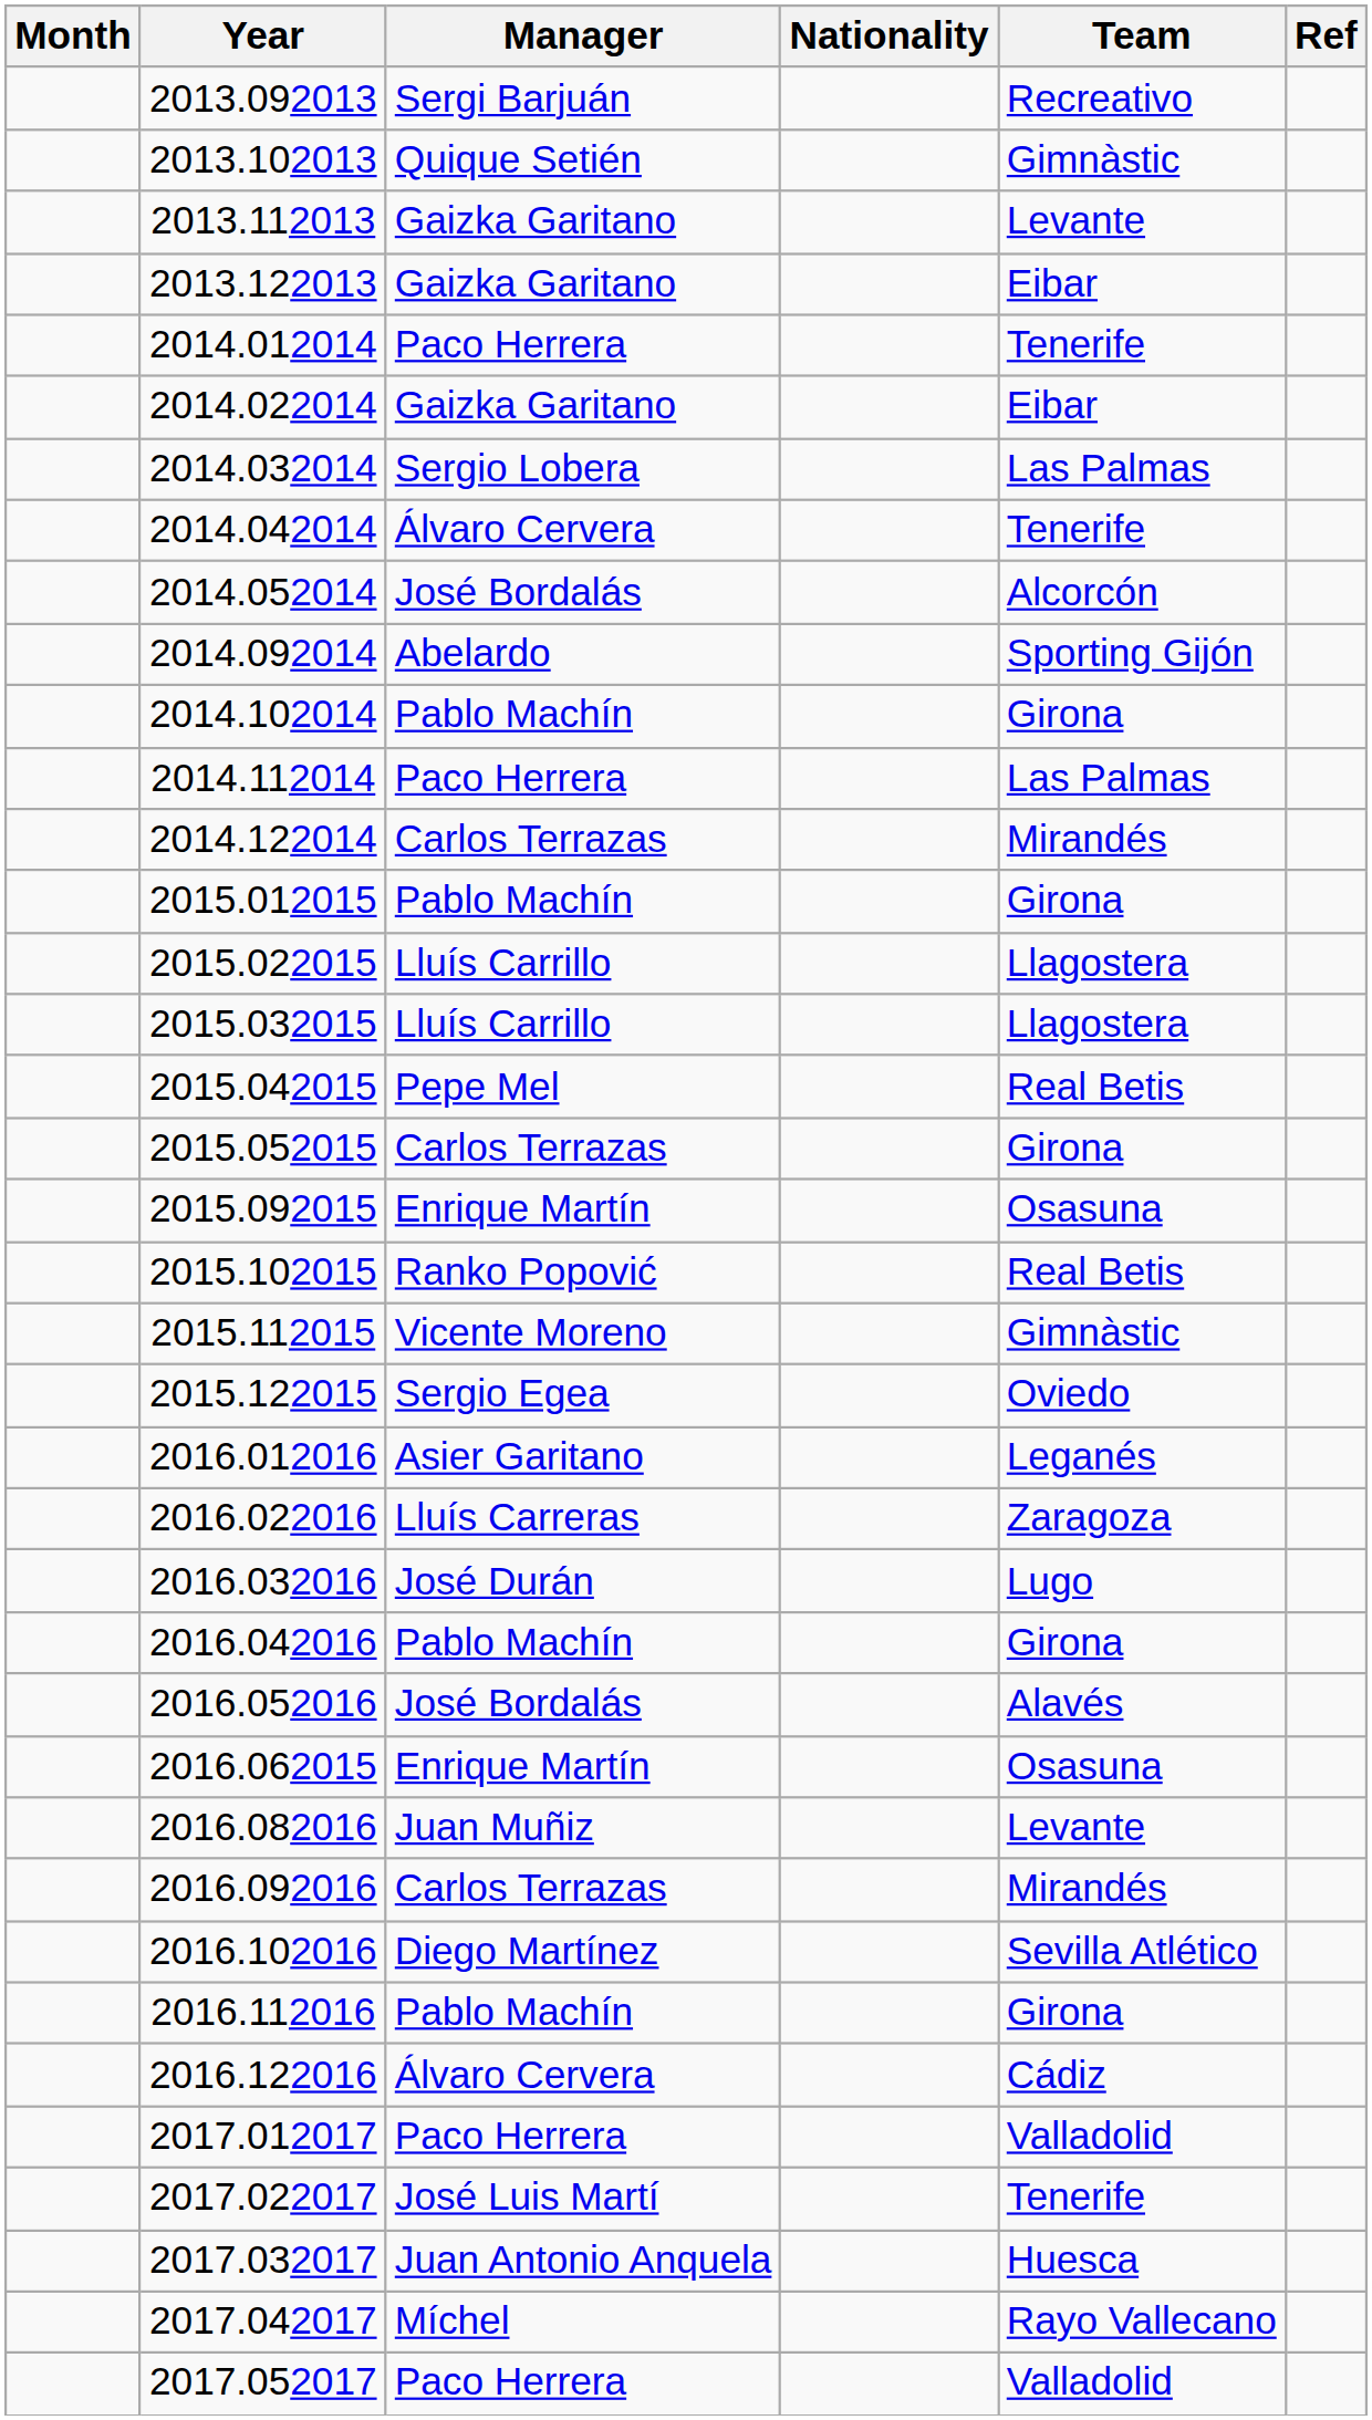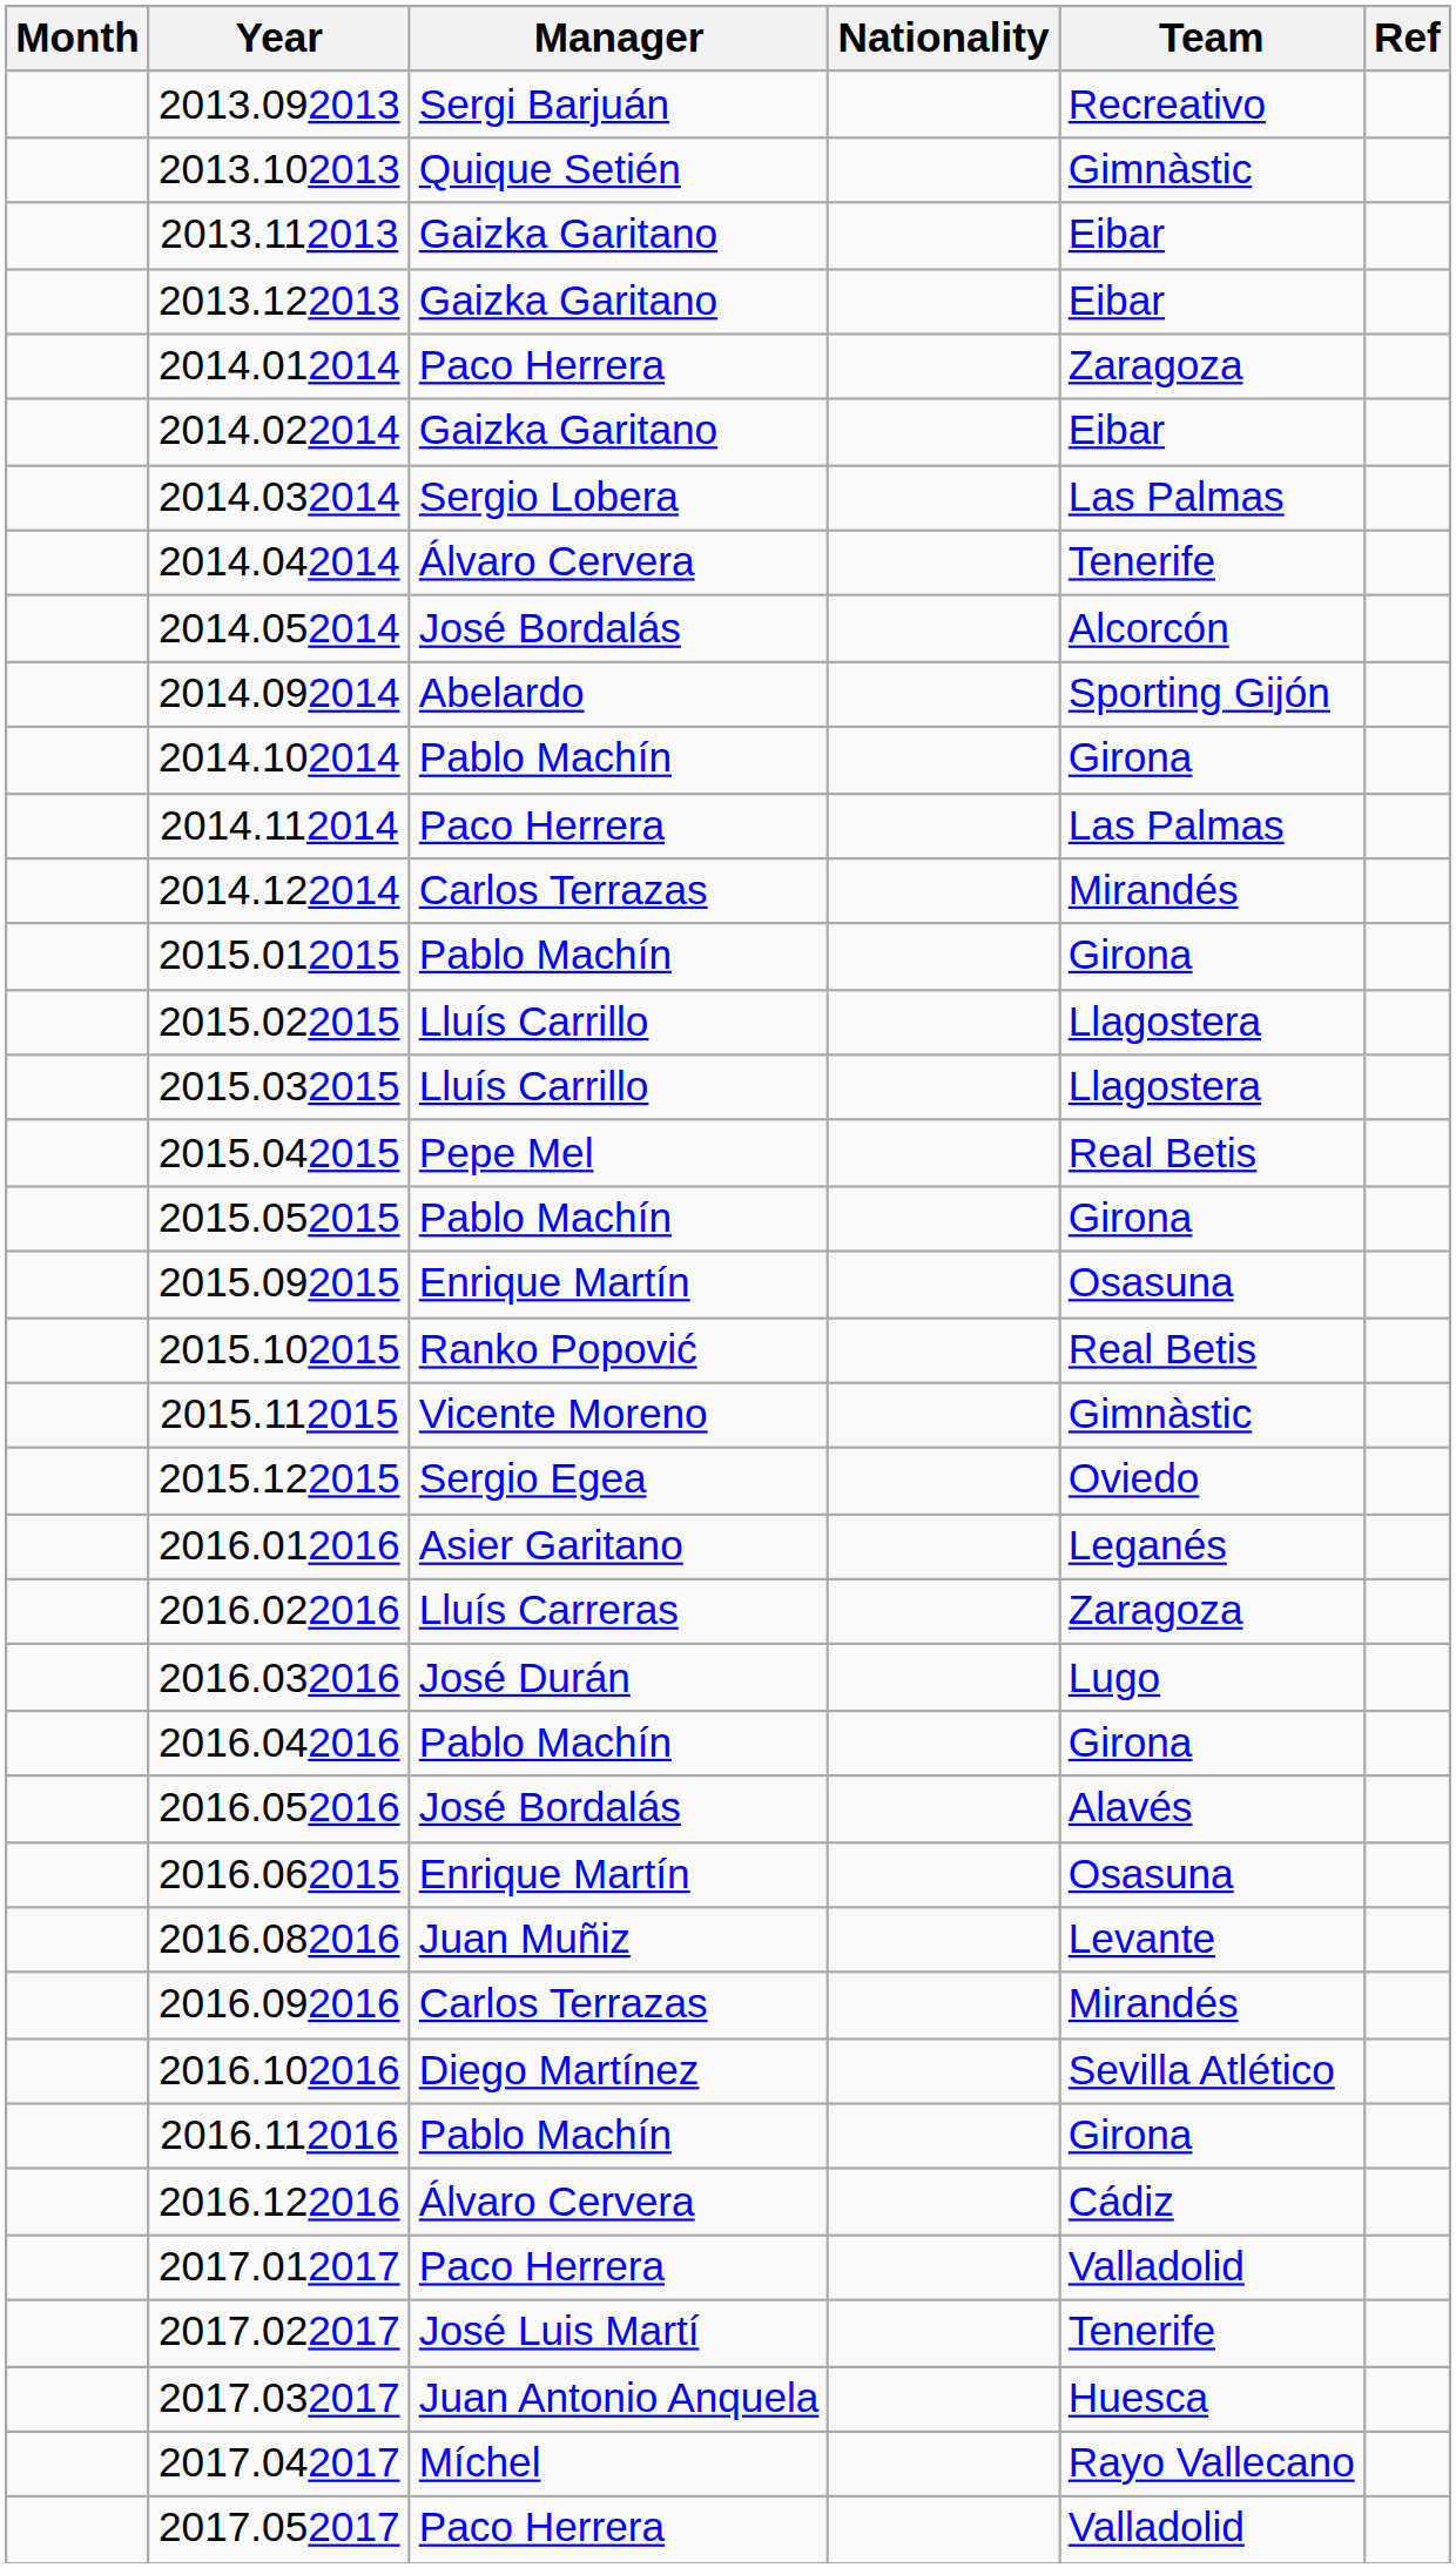2013.112013 | Team: Levante -> Eibar
2014.012014 | Team: Tenerife -> Zaragoza
2015.052015 | Manager: Carlos Terrazas -> Pablo Machín
